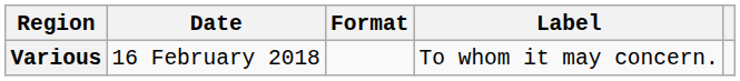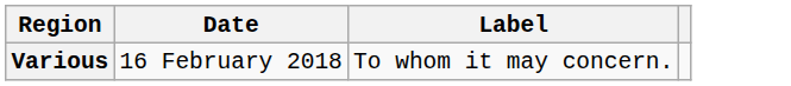- column: Format
